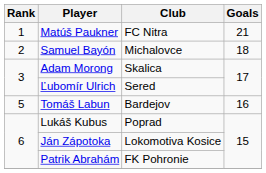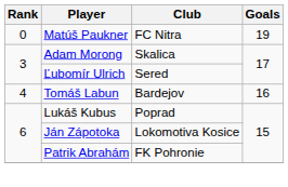Matúš Paukner | Rank: 1 -> 0
Matúš Paukner | Goals: 21 -> 19
- row: 2 | Samuel Bayón | Michalovce | 18
Tomáš Labun | Rank: 5 -> 4
